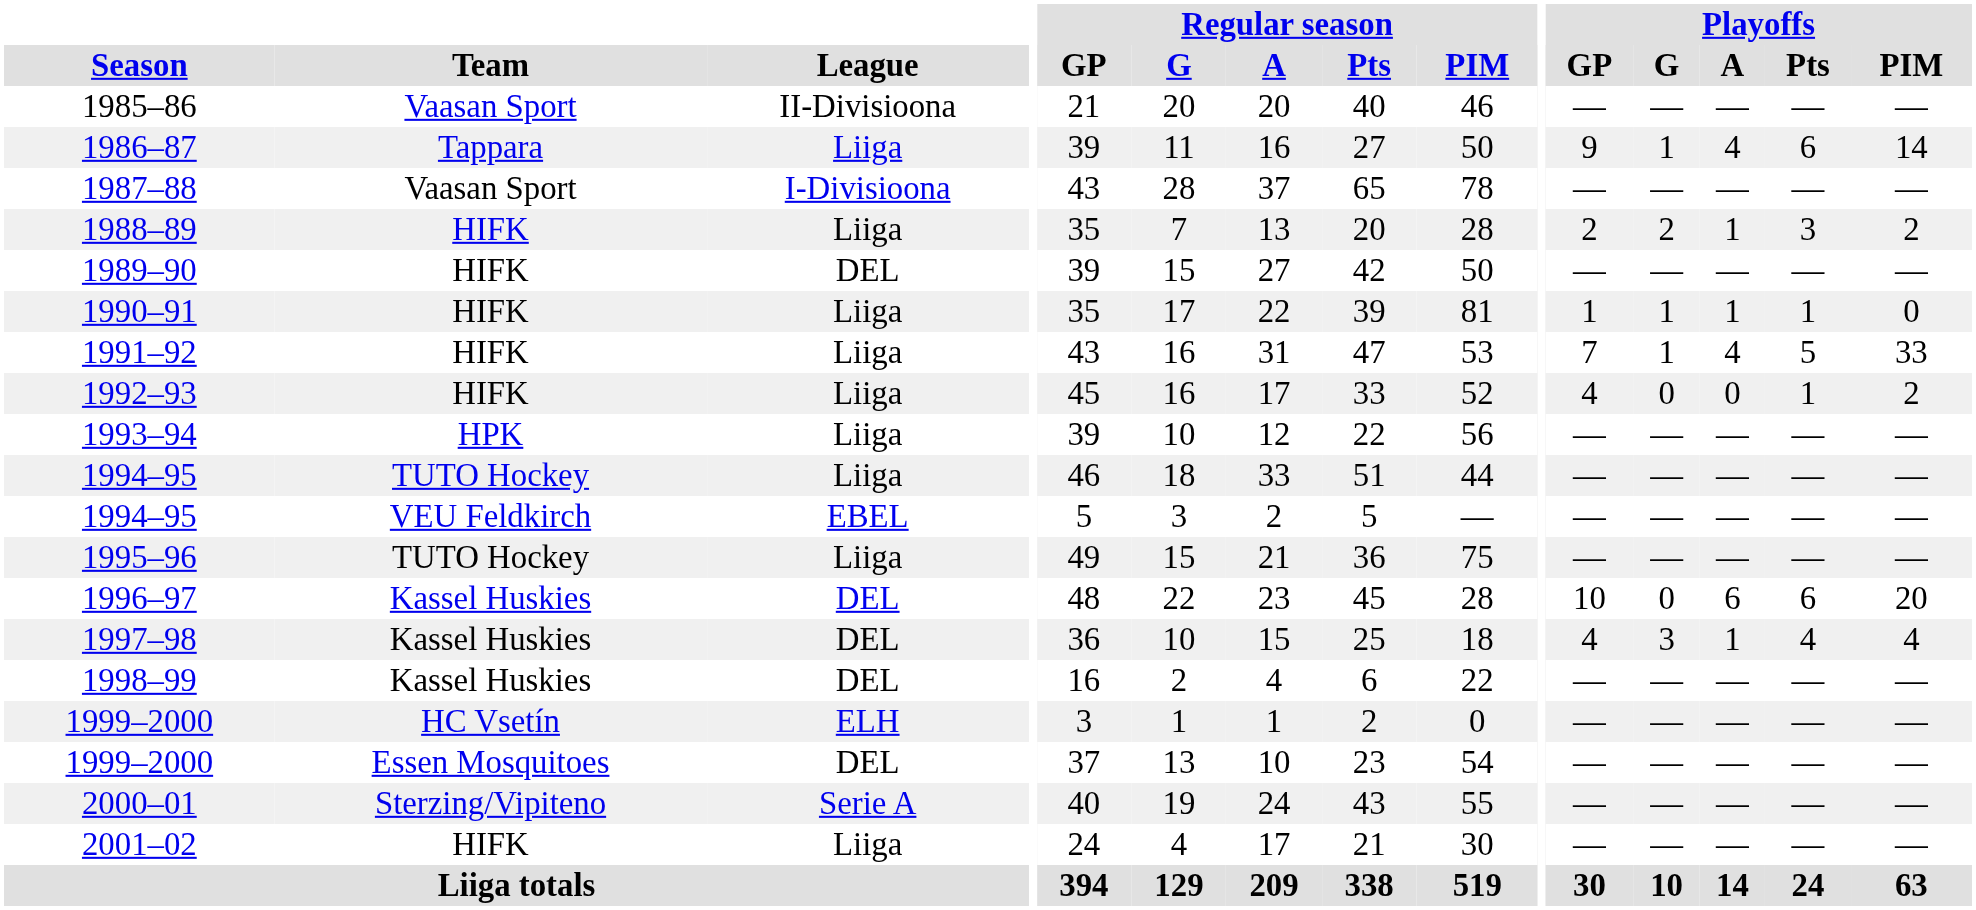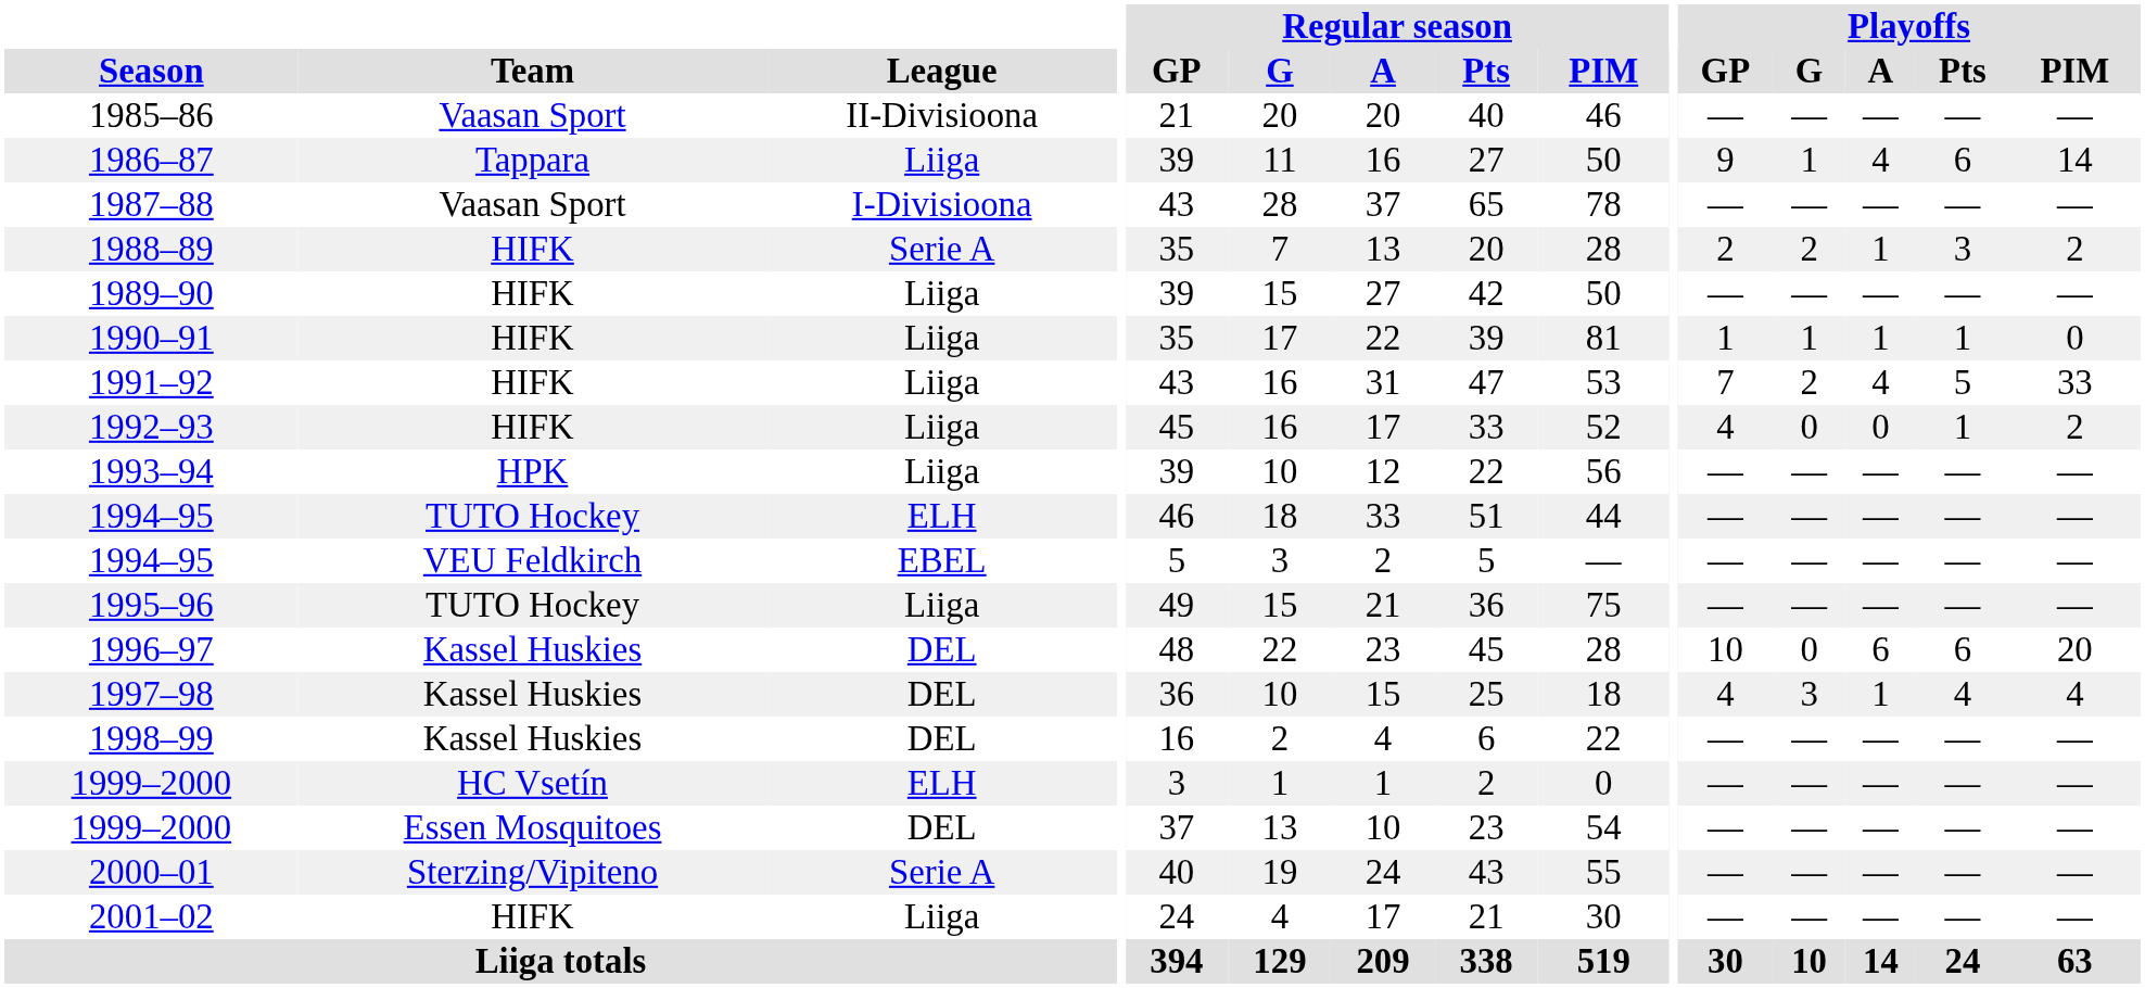1988–89 | League: Liiga -> Serie A
1989–90 | League: DEL -> Liiga
1991–92 | Playoffs / G: 1 -> 2
1994–95 / TUTO Hockey | League: Liiga -> ELH
